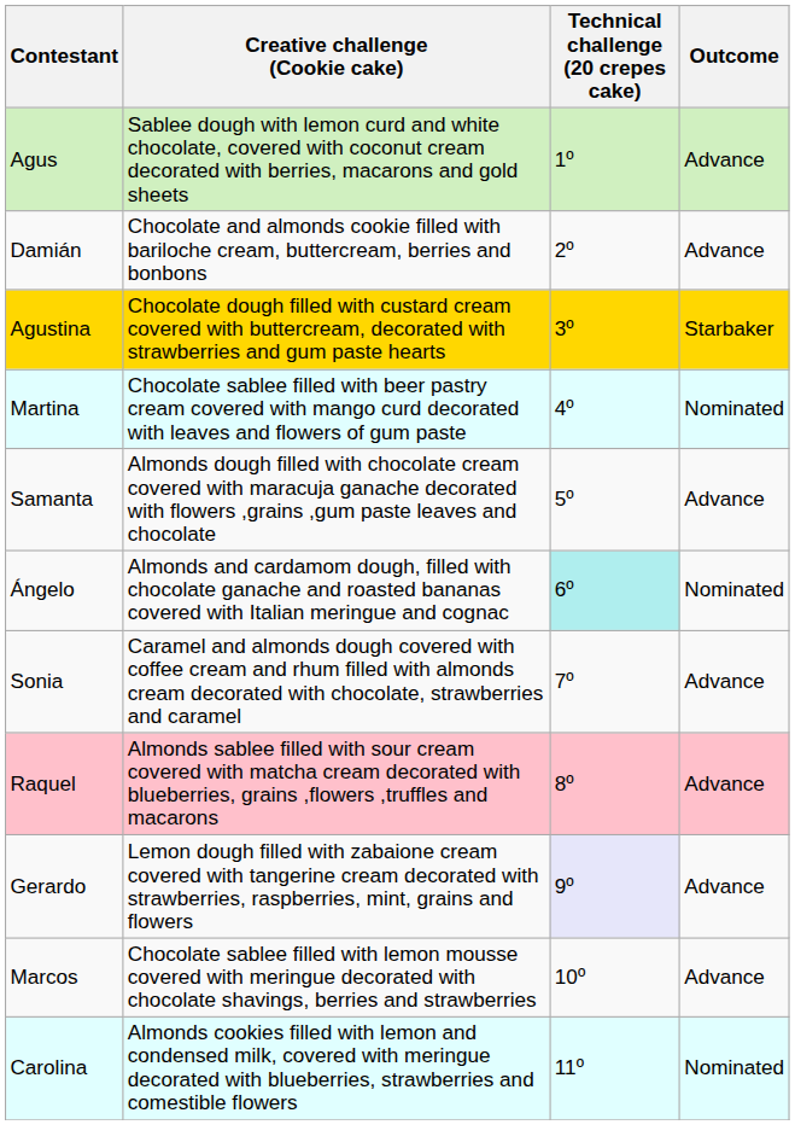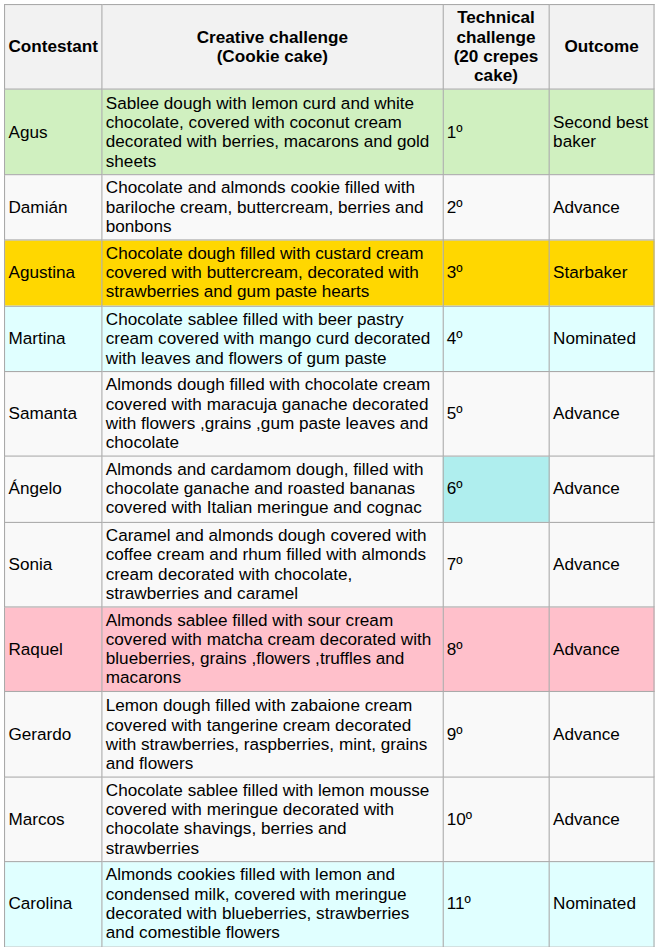Agus | Outcome: Advance -> Second best baker
Ángelo | Outcome: Nominated -> Advance
Gerardo | Technical challenge (20 crepes cake): lavender background -> no background
